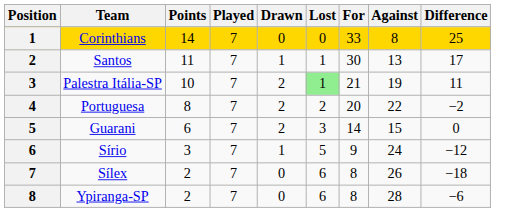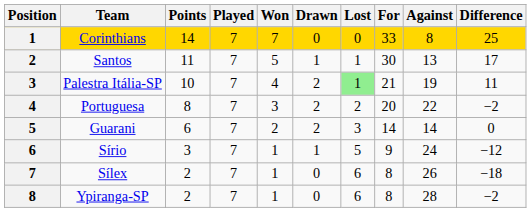+ column: Won | 7 | 5 | 4 | 3 | 2 | 1 | 1 | 1
Guarani | Against: 15 -> 14
Ypiranga-SP | Difference: −6 -> −2
